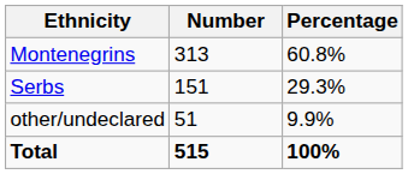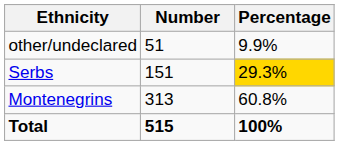rows swapped: Montenegrins <-> other/undeclared
Serbs | Percentage: no background -> gold background
